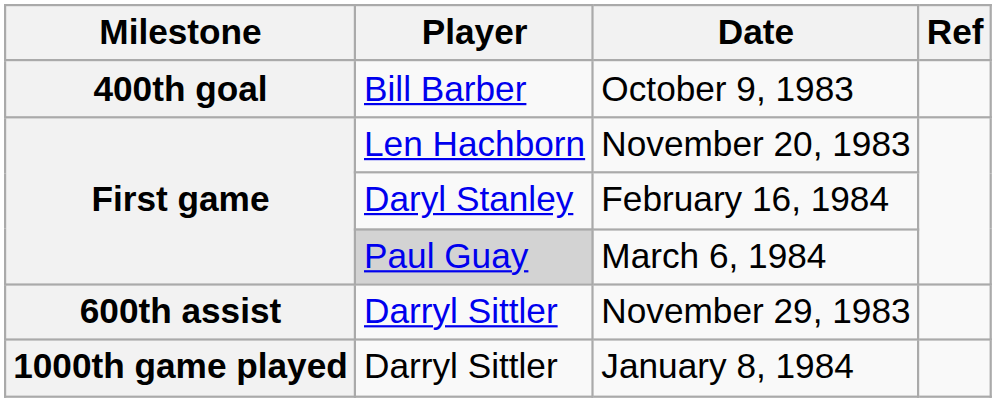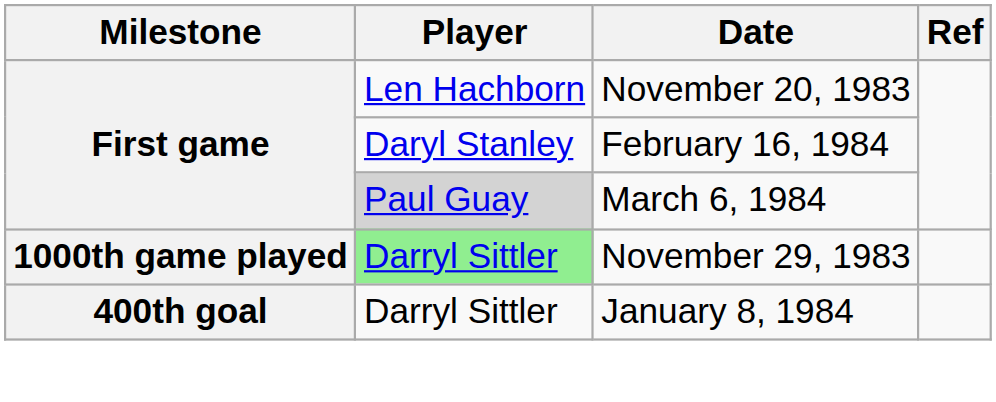- row: 400th goal | Bill Barber | October 9, 1983
November 29, 1983 | Milestone: 600th assist -> 1000th game played
November 29, 1983 | Player: no background -> lightgreen background
January 8, 1984 | Milestone: 1000th game played -> 400th goal
